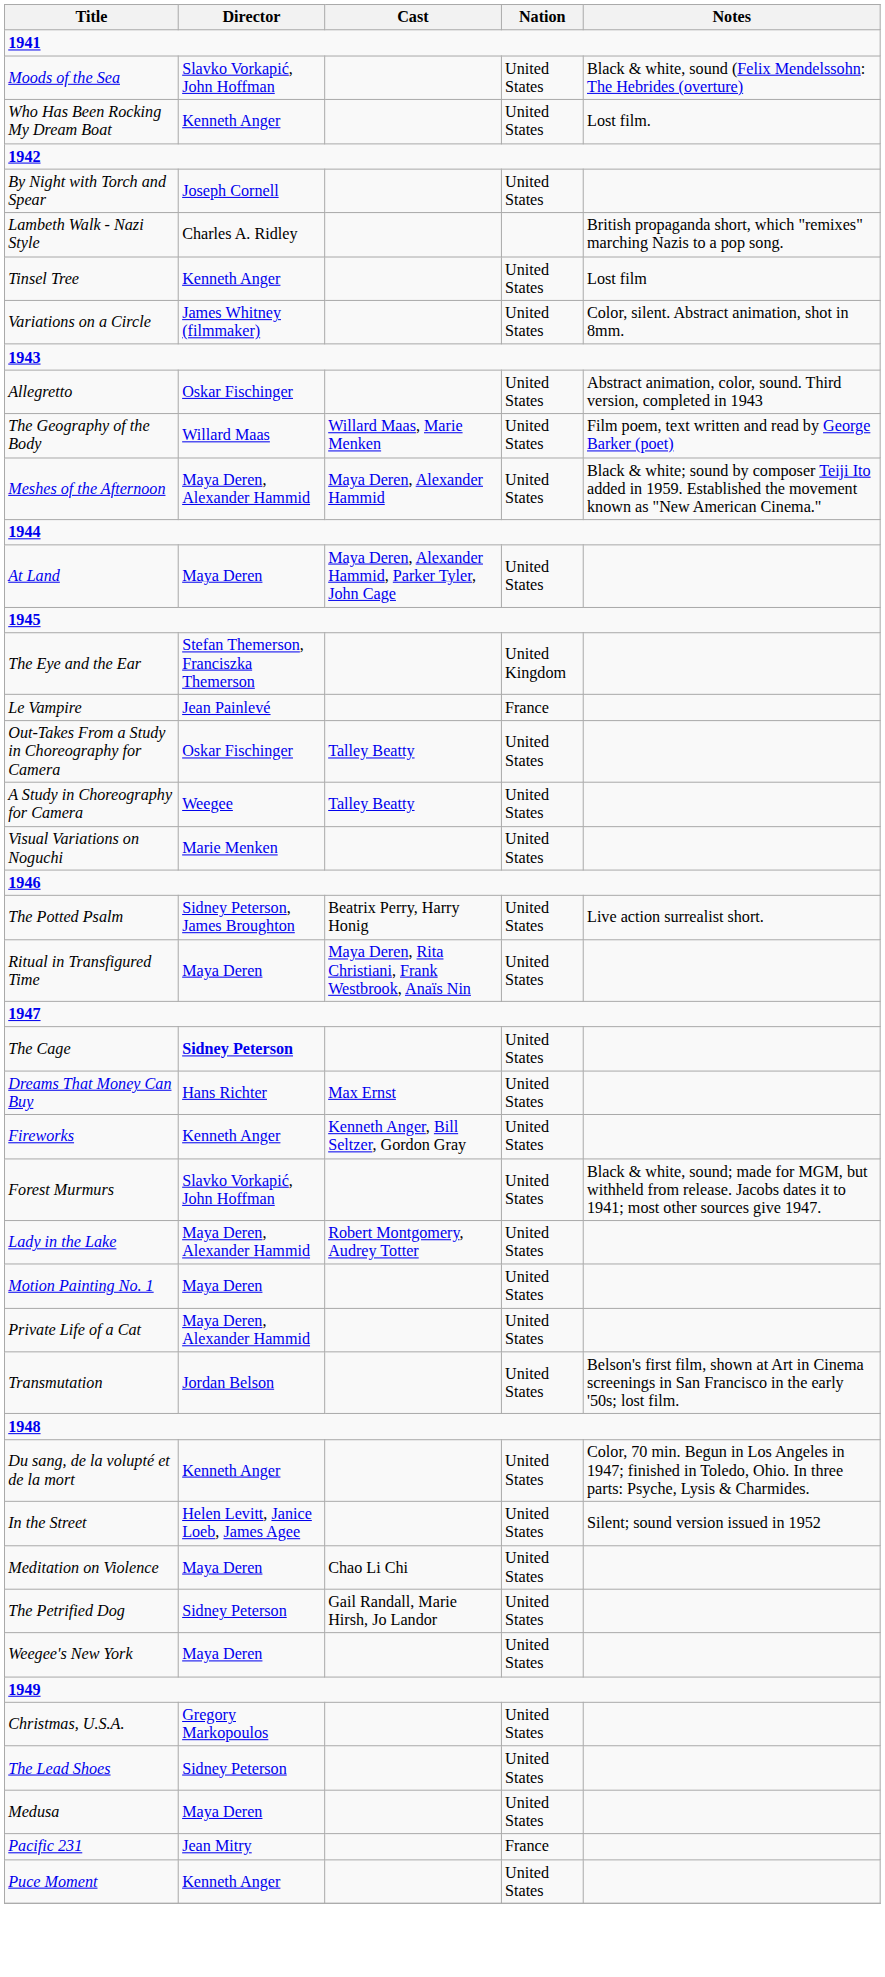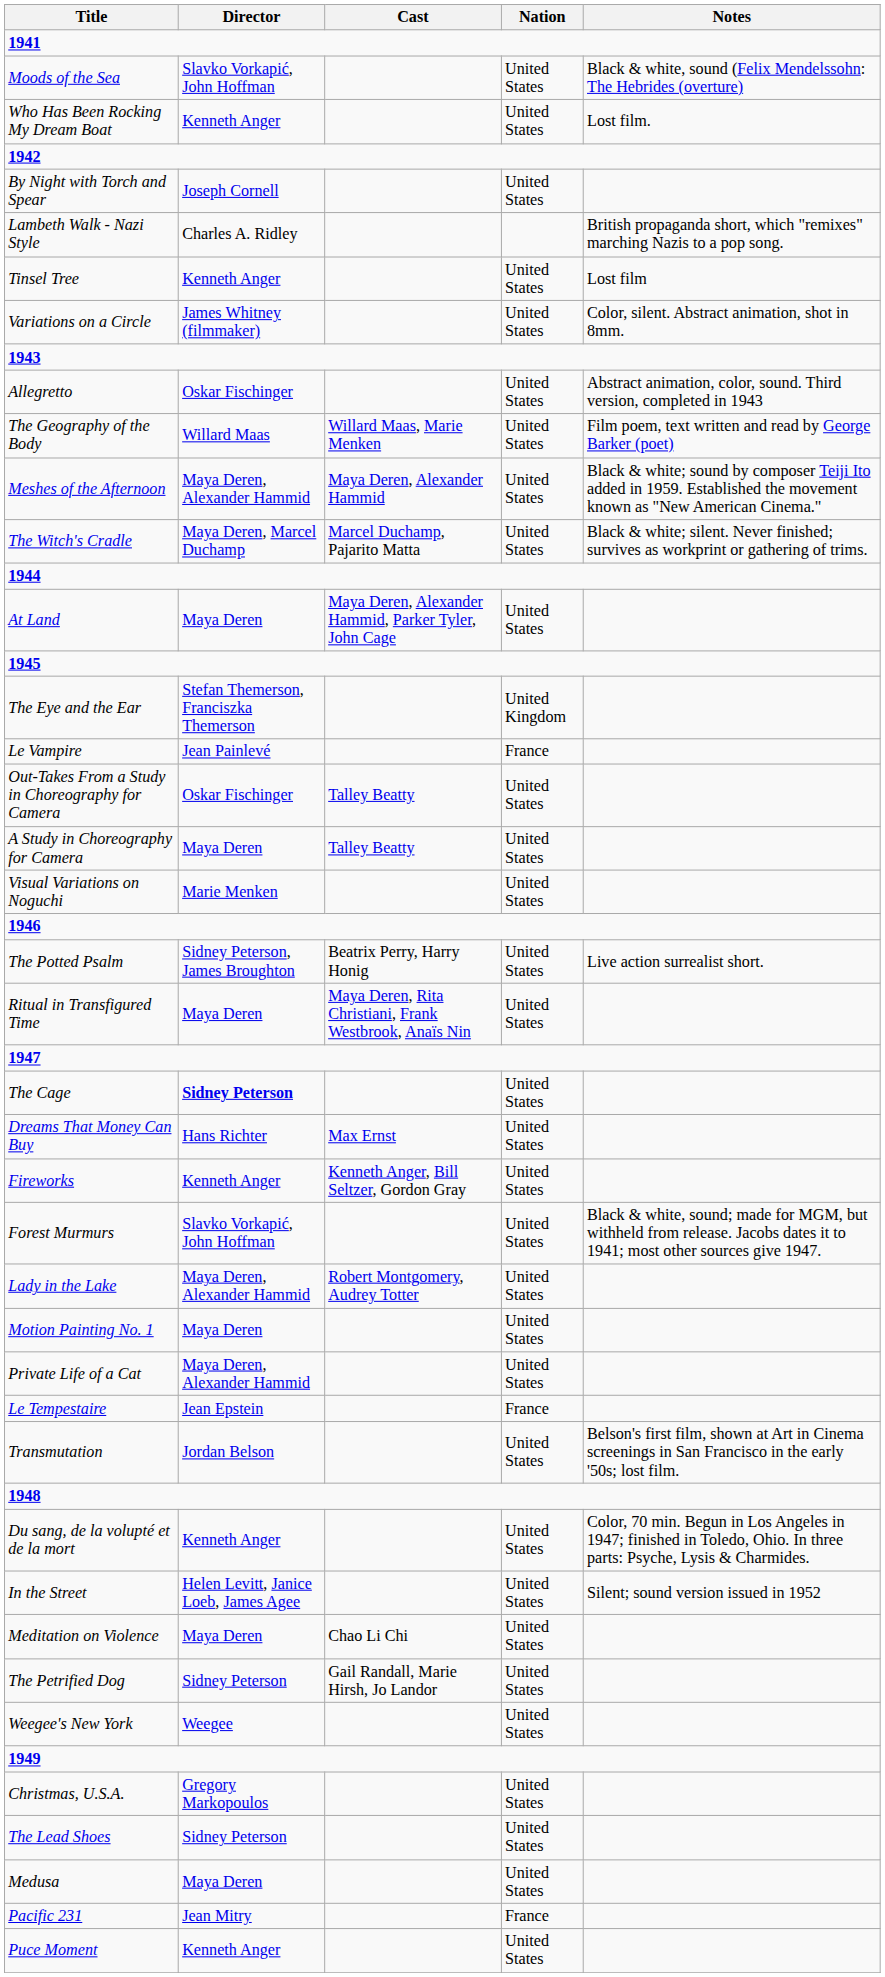+ row: The Witch's Cradle | Maya Deren, Marcel Duchamp | Marcel Duchamp, Pajarito Matta | United States | Black & white; silent. Never finished; survives as workprint or gathering of trims.
A Study in Choreography for Camera | Director: Weegee -> Maya Deren
+ row: Le Tempestaire | Jean Epstein | France
Weegee's New York | Director: Maya Deren -> Weegee
